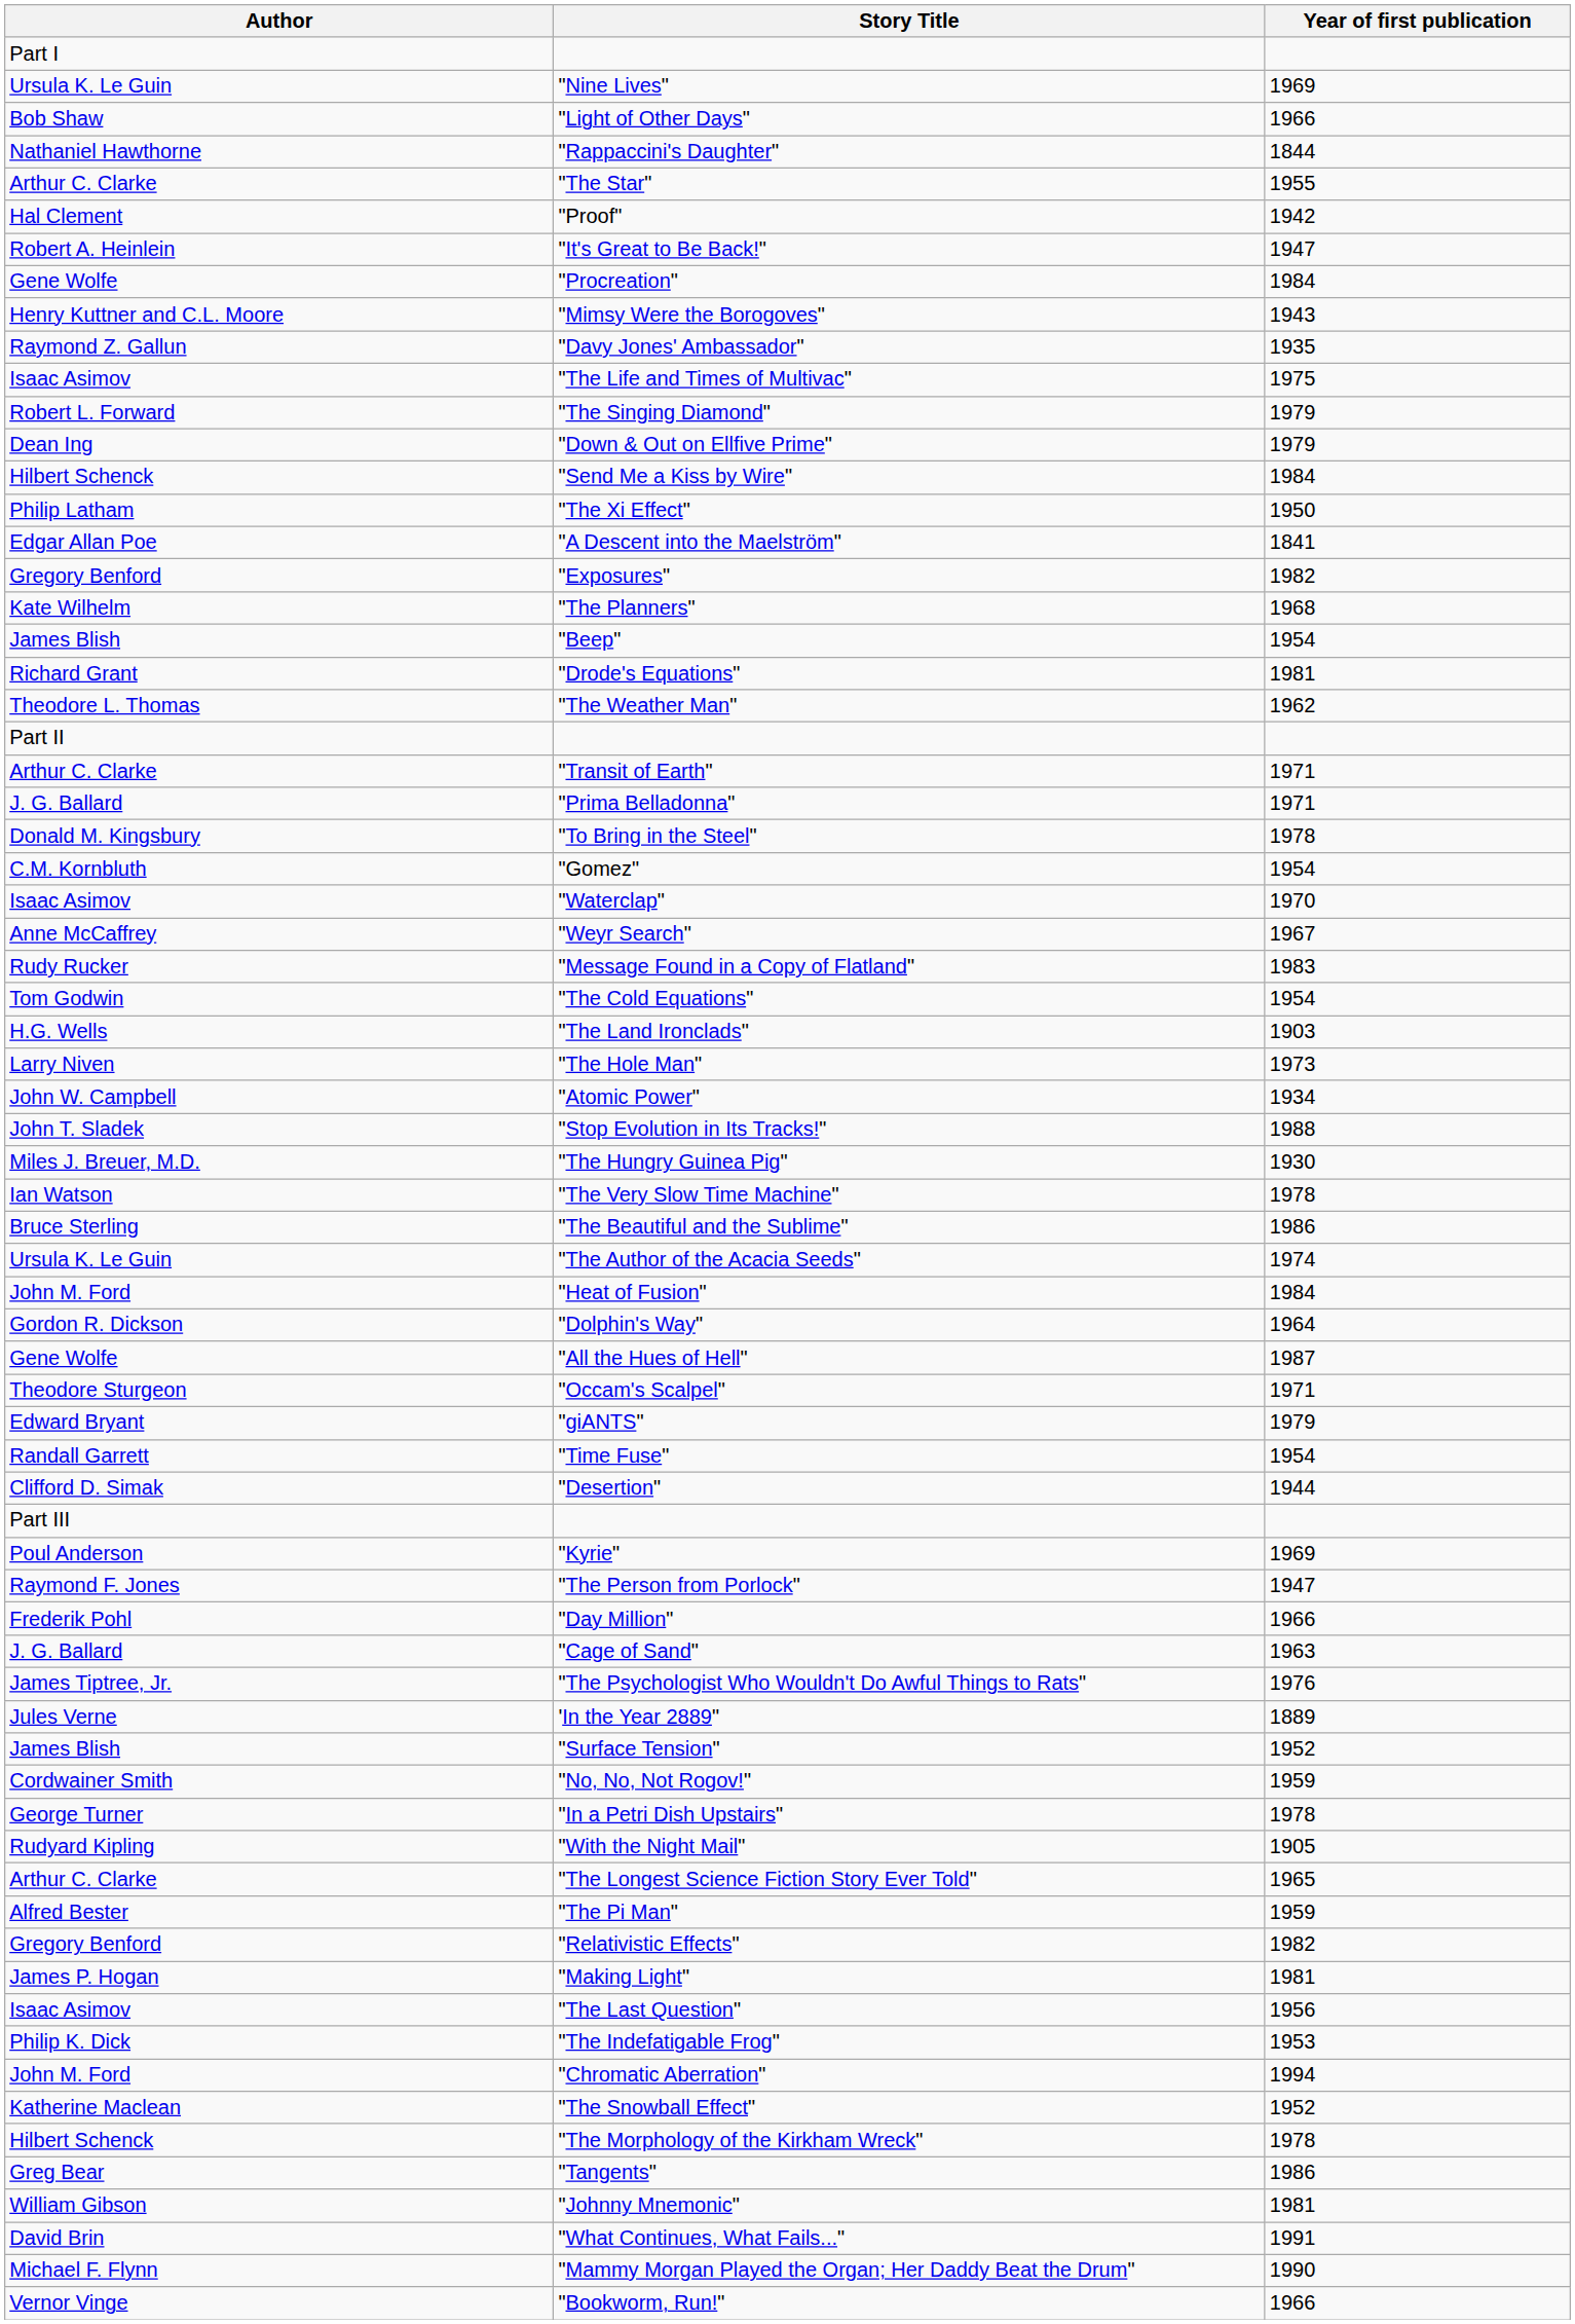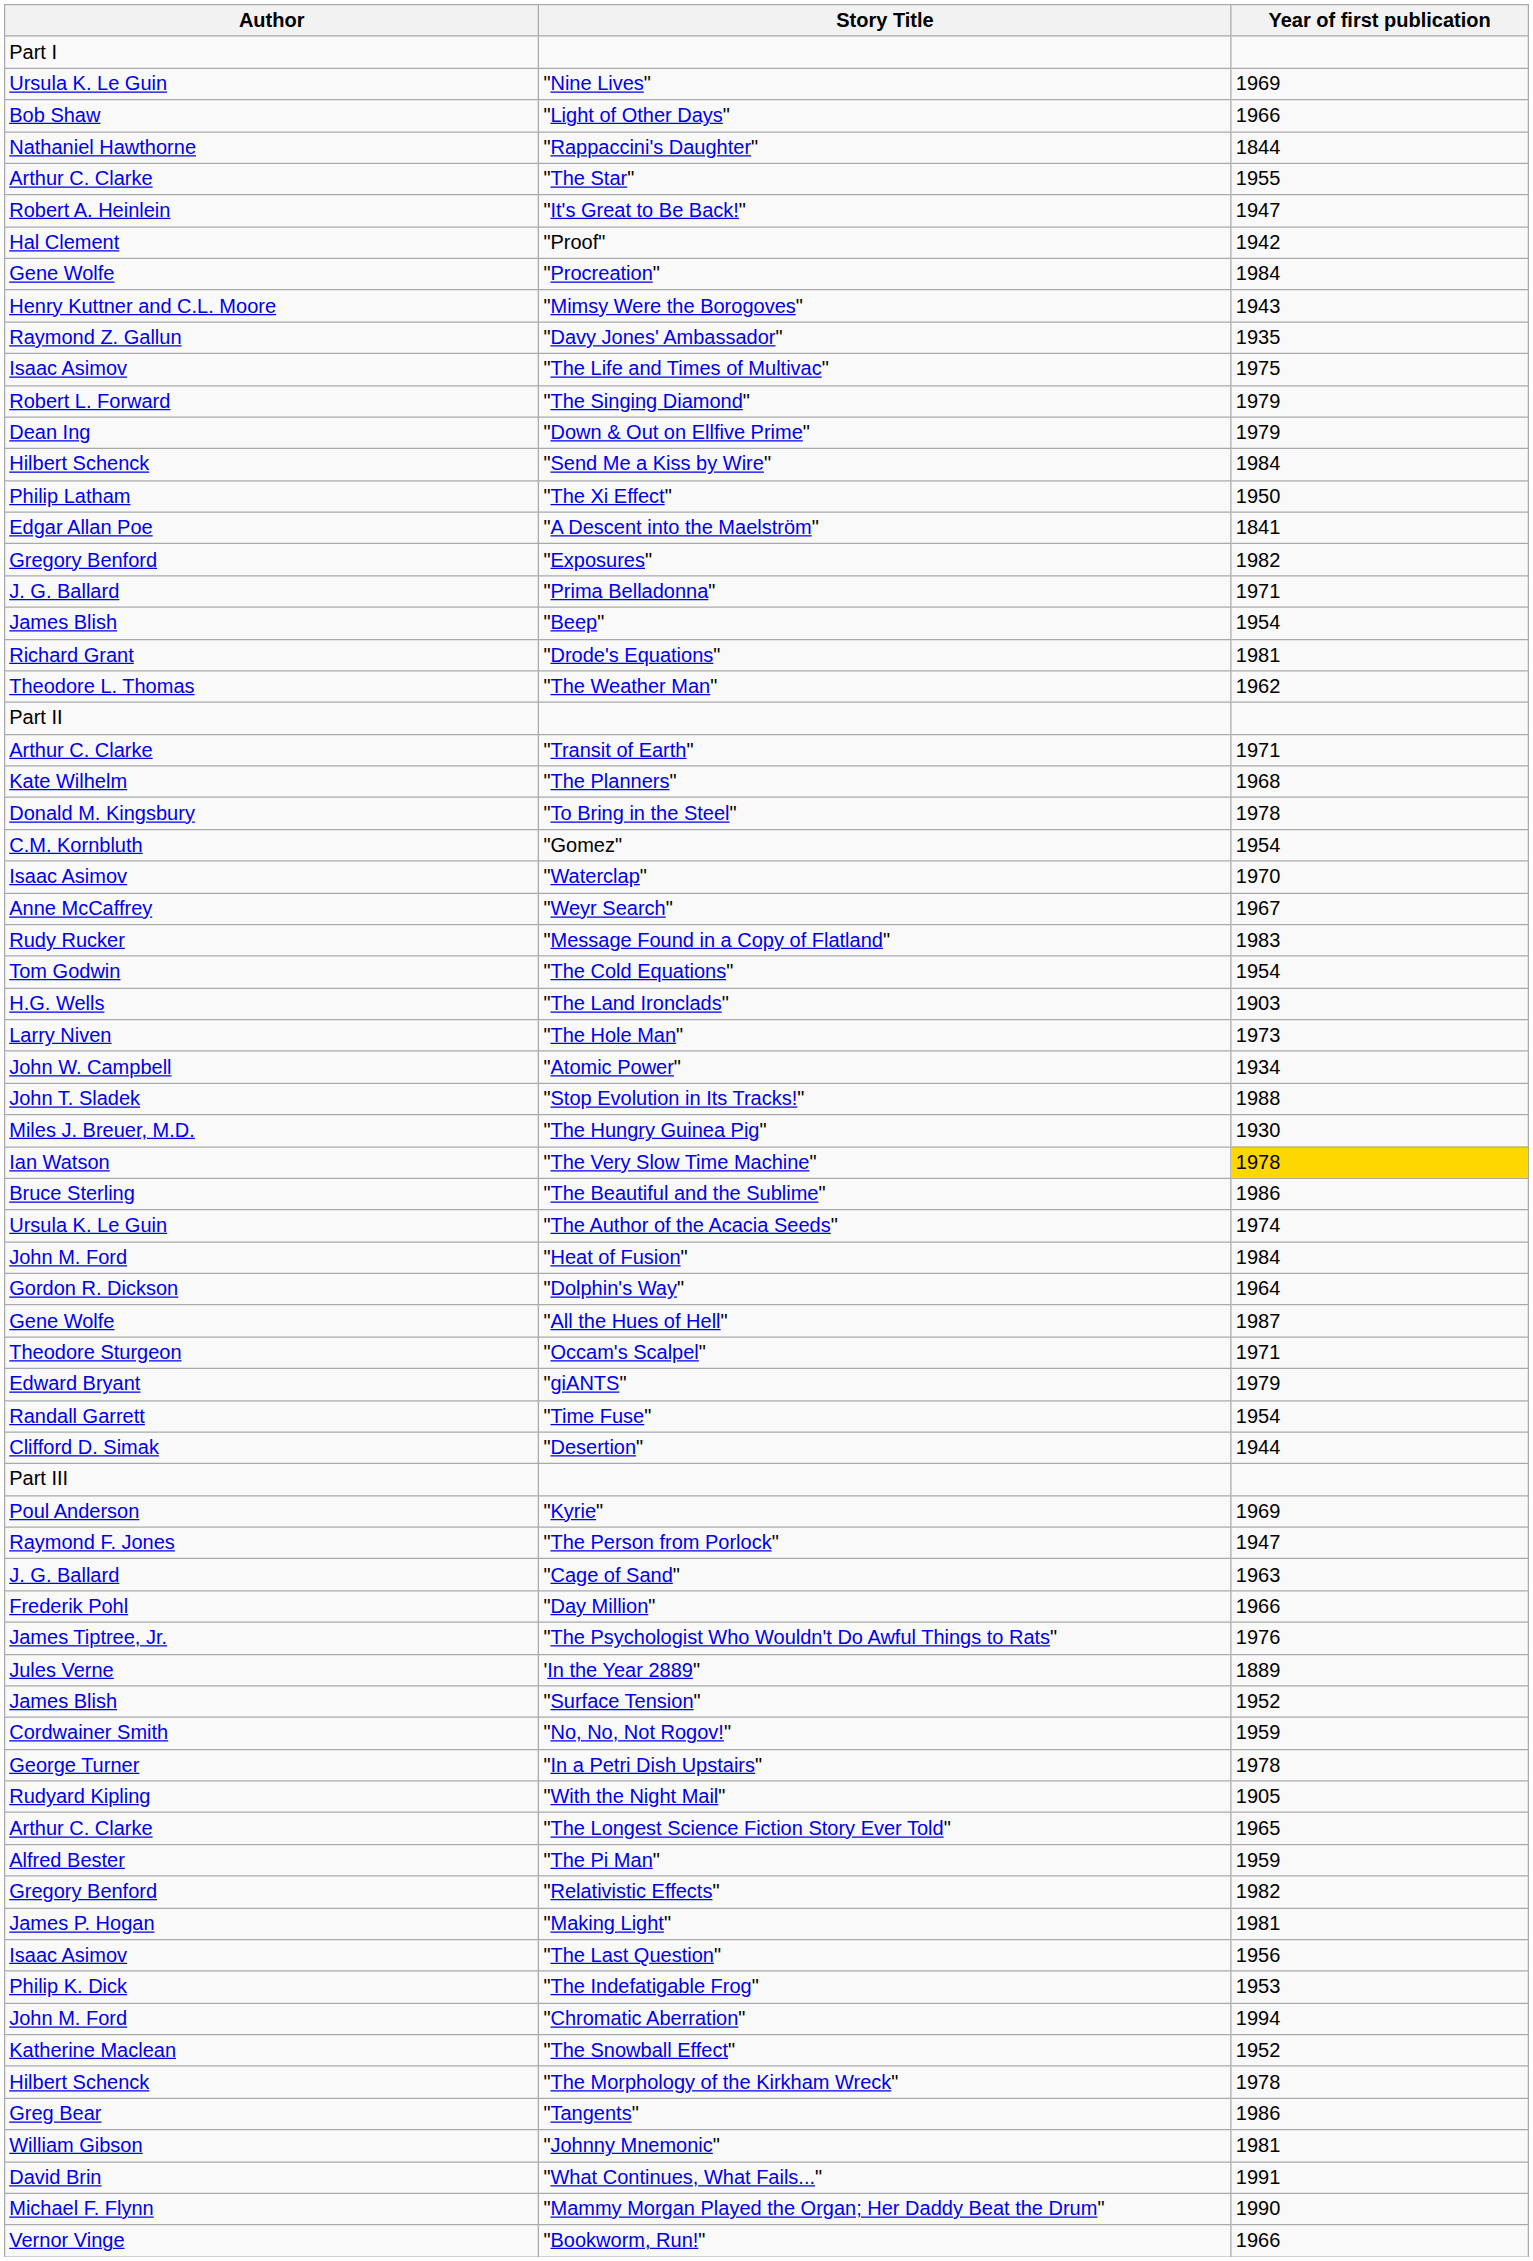rows swapped: "Proof" <-> "It's Great to Be Back!"
rows swapped: "The Planners" <-> "Prima Belladonna"
"The Very Slow Time Machine" | Year of first publication: no background -> gold background
rows swapped: "Day Million" <-> "Cage of Sand"
